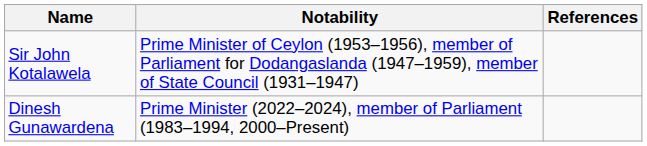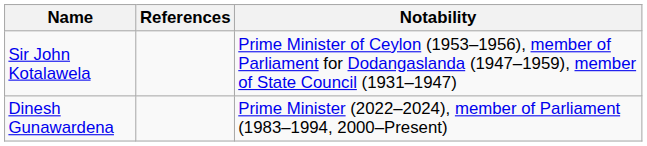columns swapped: Notability <-> References
